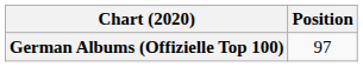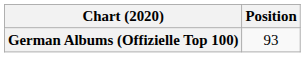German Albums (Offizielle Top 100) | Position: 97 -> 93
